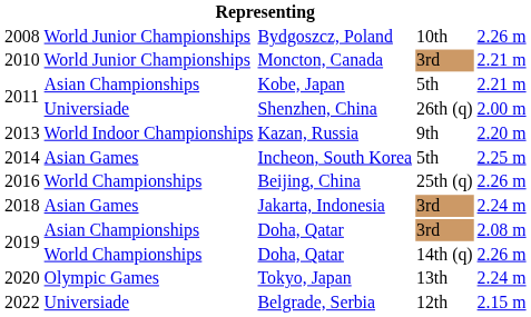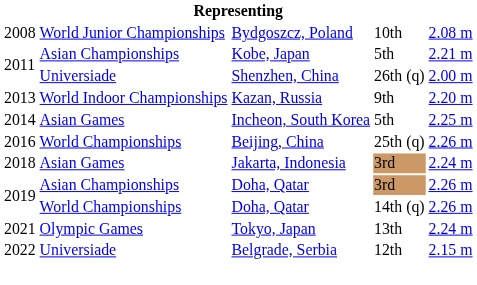Bydgoszcz, Poland | column 5: 2.26 m -> 2.08 m
- row: 2010 | World Junior Championships | Moncton, Canada | 3rd | 2.21 m
Doha, Qatar / 3rd | column 5: 2.08 m -> 2.26 m
Tokyo, Japan | column 1: 2020 -> 2021
